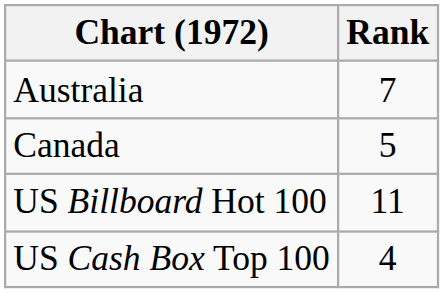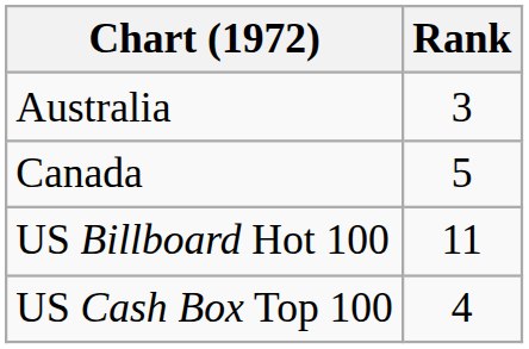Australia | Rank: 7 -> 3
